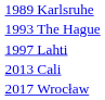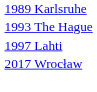- row: 2013 Cali
